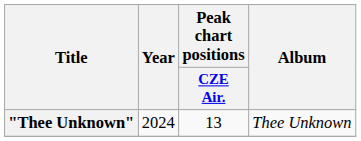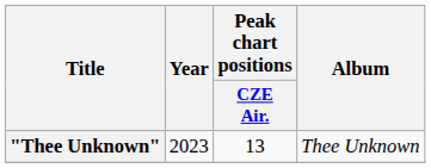"Thee Unknown" | Year: 2024 -> 2023
